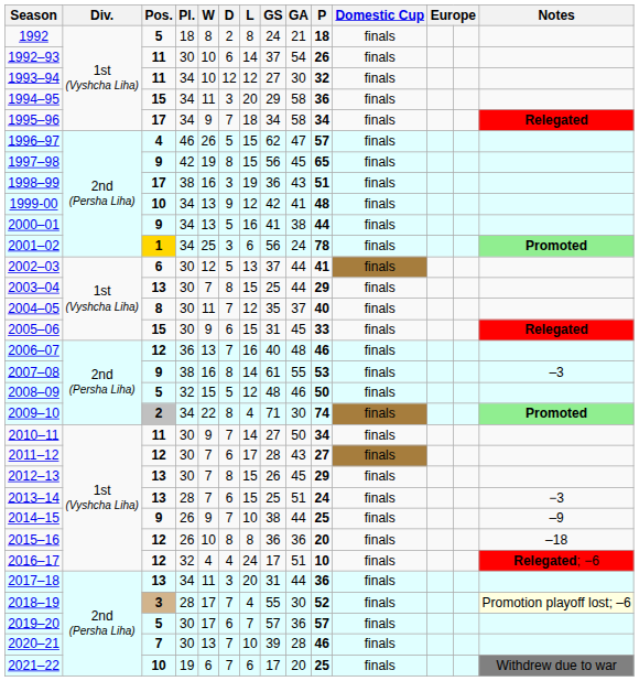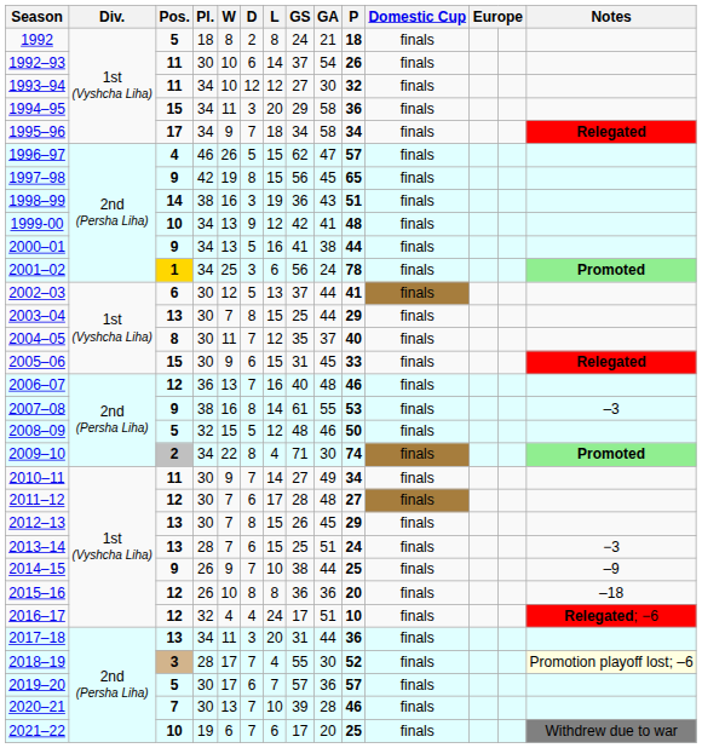1998–99 | Pos.: 17 -> 14
2010–11 | GA: 50 -> 49
2011–12 | GA: 43 -> 48
